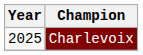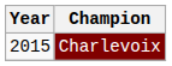Charlevoix | Year: 2025 -> 2015
